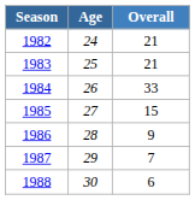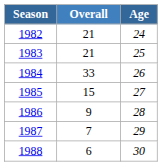columns swapped: Age <-> Overall
